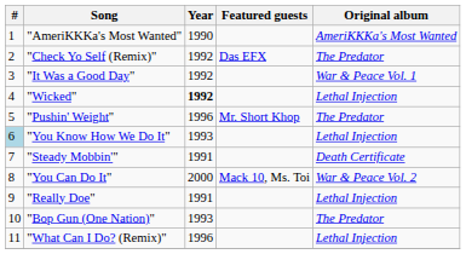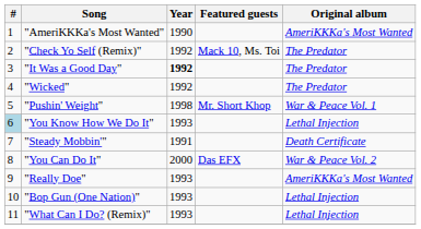"Check Yo Self (Remix)" | Featured guests: Das EFX -> Mack 10, Ms. Toi
"It Was a Good Day" | Year: normal -> bold
"It Was a Good Day" | Original album: War & Peace Vol. 1 -> The Predator
"Wicked" | Year: bold -> normal
"Wicked" | Original album: Lethal Injection -> The Predator
"Pushin' Weight" | Year: 1996 -> 1998
"Pushin' Weight" | Original album: The Predator -> War & Peace Vol. 1
"You Can Do It" | Featured guests: Mack 10, Ms. Toi -> Das EFX
"Really Doe" | Year: 1991 -> 1993
"Really Doe" | Original album: Lethal Injection -> AmeriKKKa's Most Wanted
"Bop Gun (One Nation)" | Original album: The Predator -> Lethal Injection
"What Can I Do? (Remix)" | Year: 1996 -> 1993
